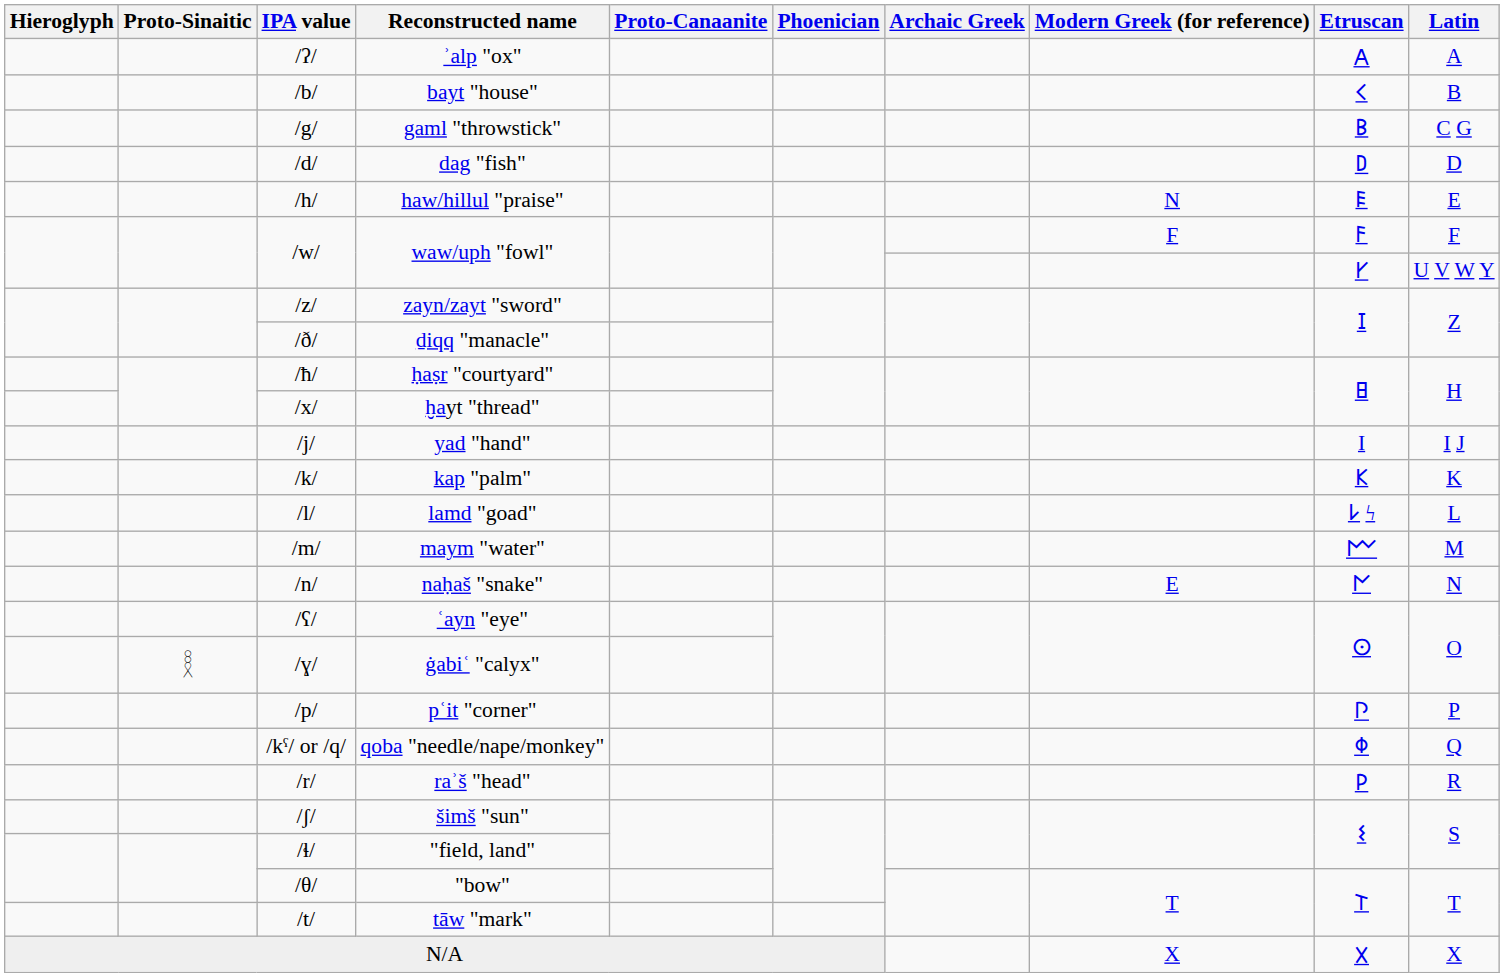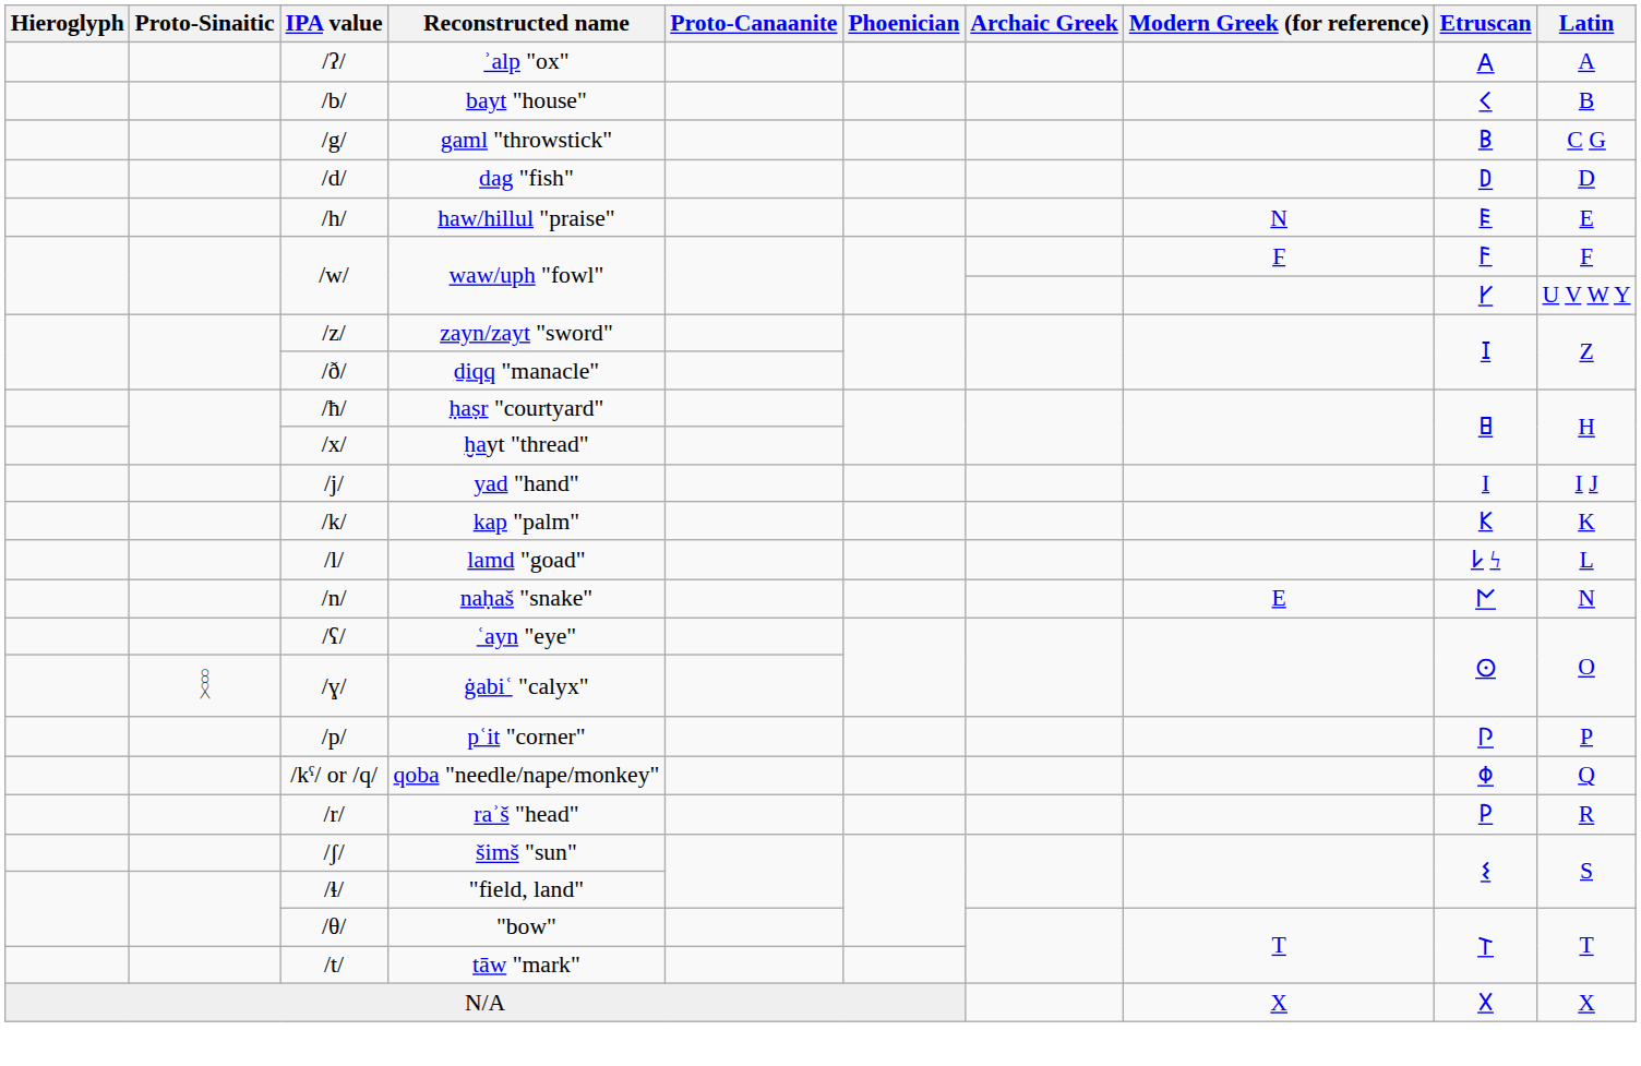- row: /m/ | maym "water" | 𐌌 | M
